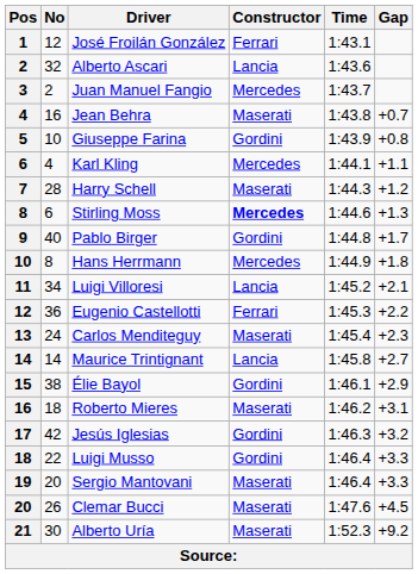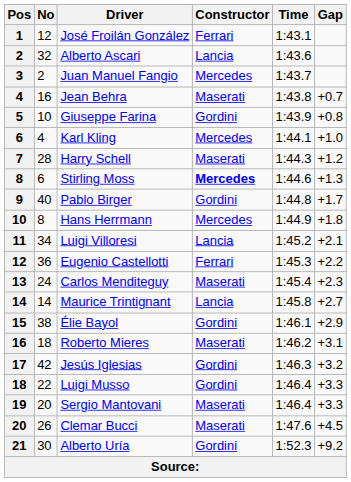Karl Kling | Gap: +1.1 -> +1.0
Alberto Uría | Constructor: Maserati -> Gordini
